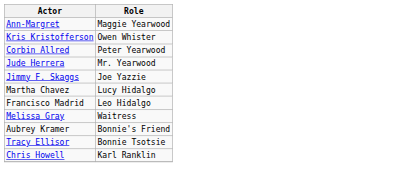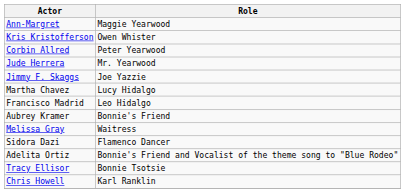rows swapped: Aubrey Kramer <-> Melissa Gray
+ row: Sidora Dazi | Flamenco Dancer
+ row: Adelita Ortiz | Bonnie's Friend and Vocalist of the theme song to "Blue Rodeo"
